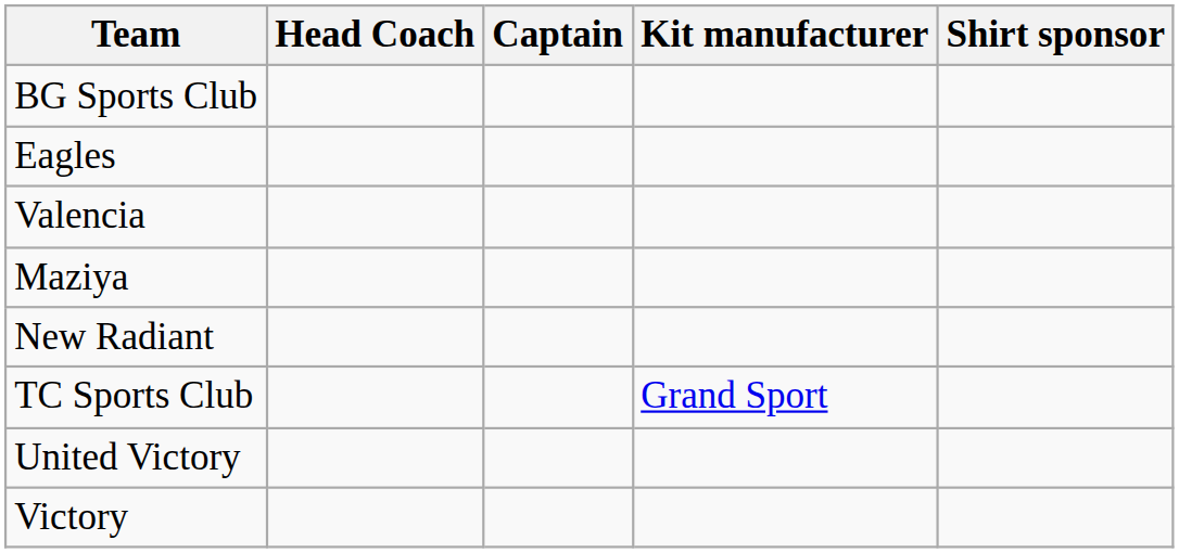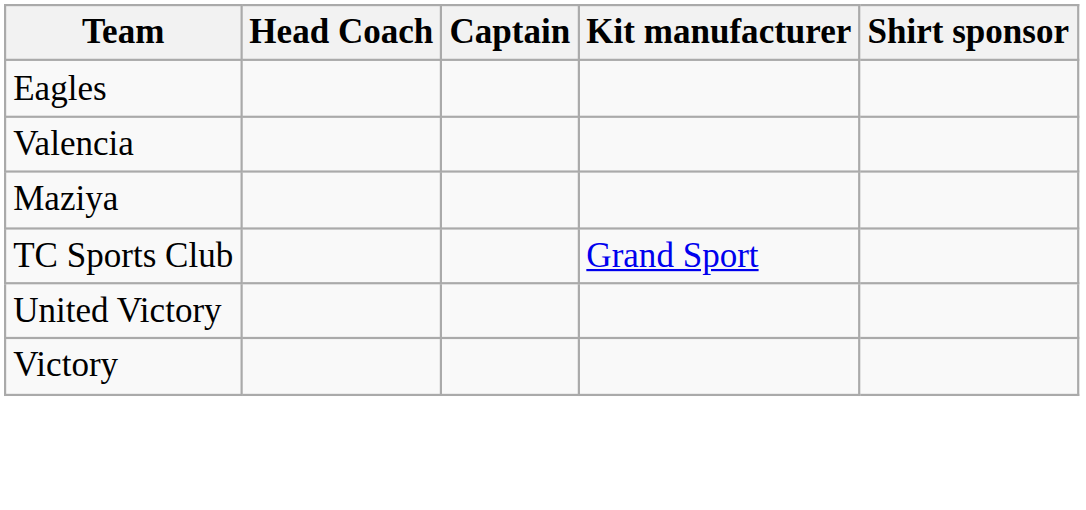- row: BG Sports Club
- row: New Radiant
